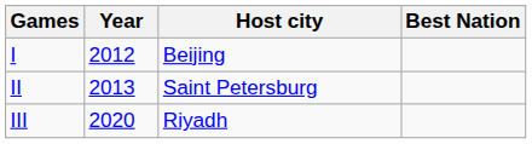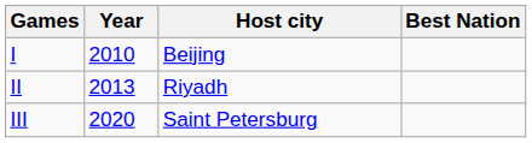I | Year: 2012 -> 2010
II | Host city: Saint Petersburg -> Riyadh
III | Host city: Riyadh -> Saint Petersburg
